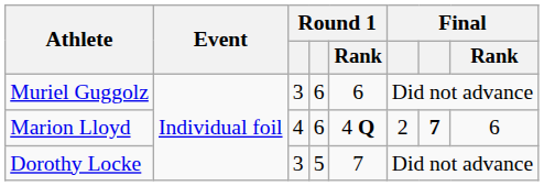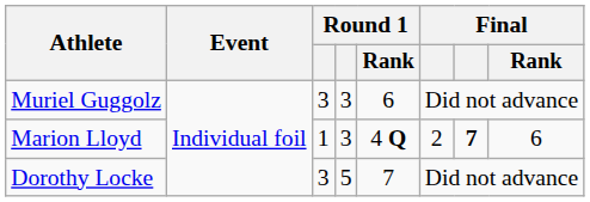Muriel Guggolz | column 4: 6 -> 3
Marion Lloyd | column 3: 4 -> 1
Marion Lloyd | column 4: 6 -> 3
